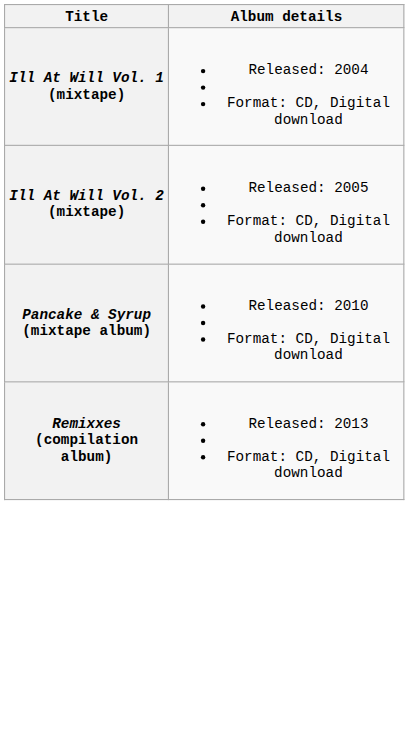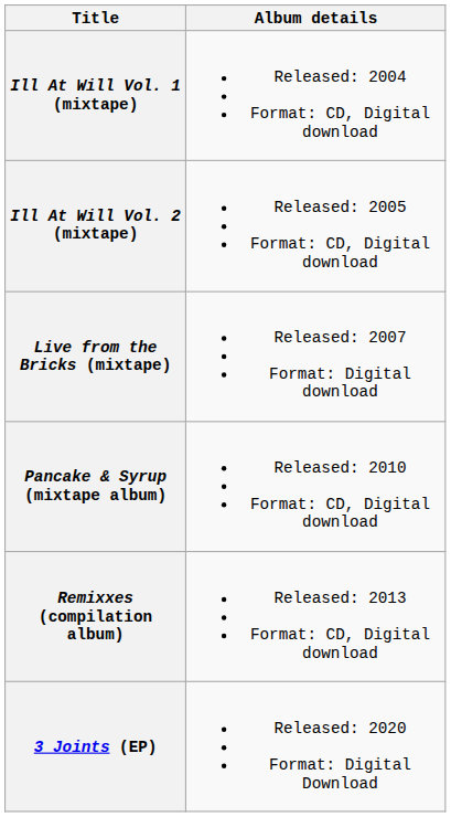+ row: Live from the Bricks (mixtape) | Released: 2007 Format: Digital download
+ row: 3 Joints (EP) | Released: 2020 Format: Digital Download
